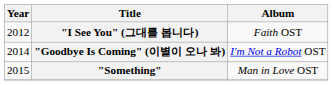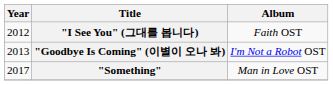"Goodbye Is Coming" (이별이 오나 봐) | Year: 2014 -> 2013
"Something" | Year: 2015 -> 2017
